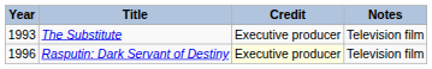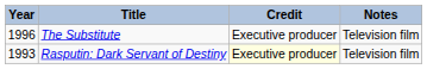The Substitute | Year: 1993 -> 1996
Rasputin: Dark Servant of Destiny | Year: 1996 -> 1993
